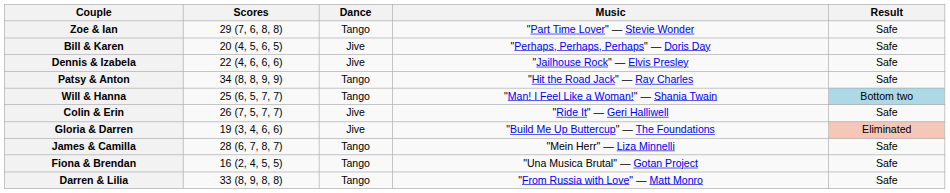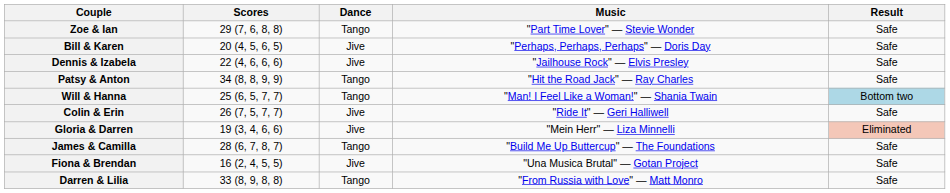Gloria & Darren | Music: "Build Me Up Buttercup" — The Foundations -> "Mein Herr" — Liza Minnelli
James & Camilla | Music: "Mein Herr" — Liza Minnelli -> "Build Me Up Buttercup" — The Foundations
Fiona & Brendan | Dance: Tango -> Jive
